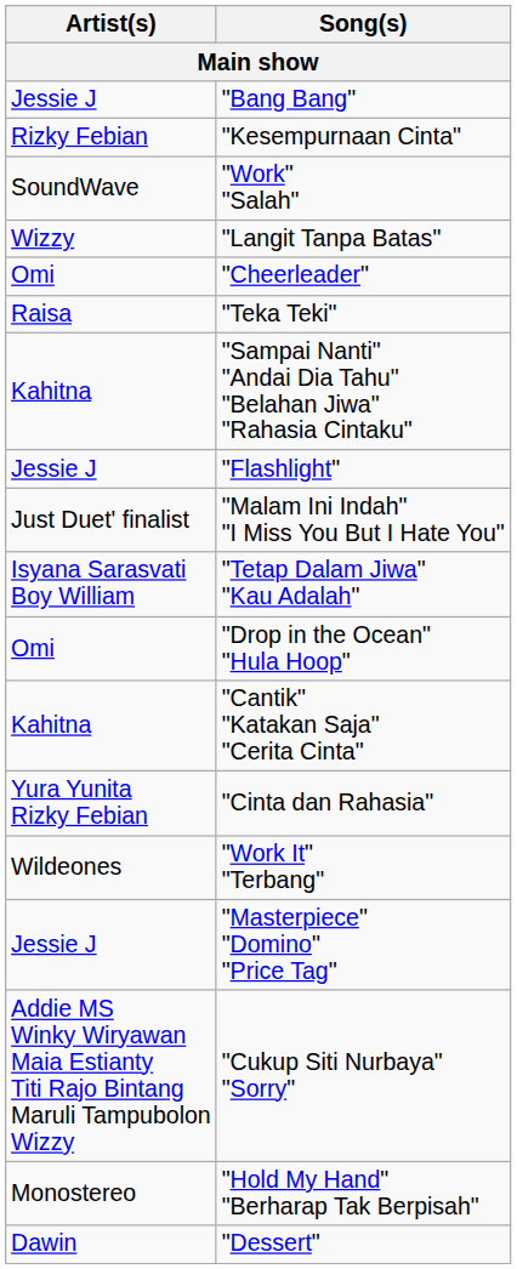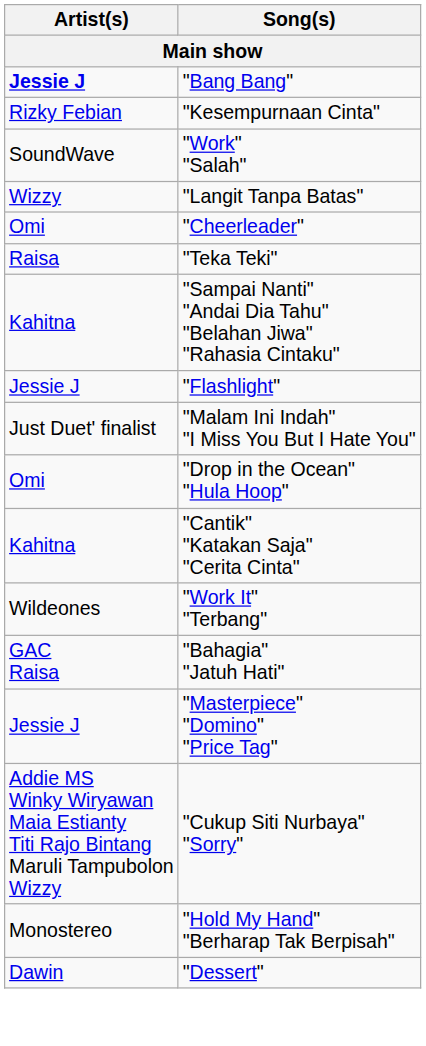"Bang Bang" | Artist(s): normal -> bold
- row: Isyana Sarasvati Boy William | "Tetap Dalam Jiwa" "Kau Adalah"
- row: Yura Yunita Rizky Febian | "Cinta dan Rahasia"
+ row: GAC Raisa | "Bahagia" "Jatuh Hati"
